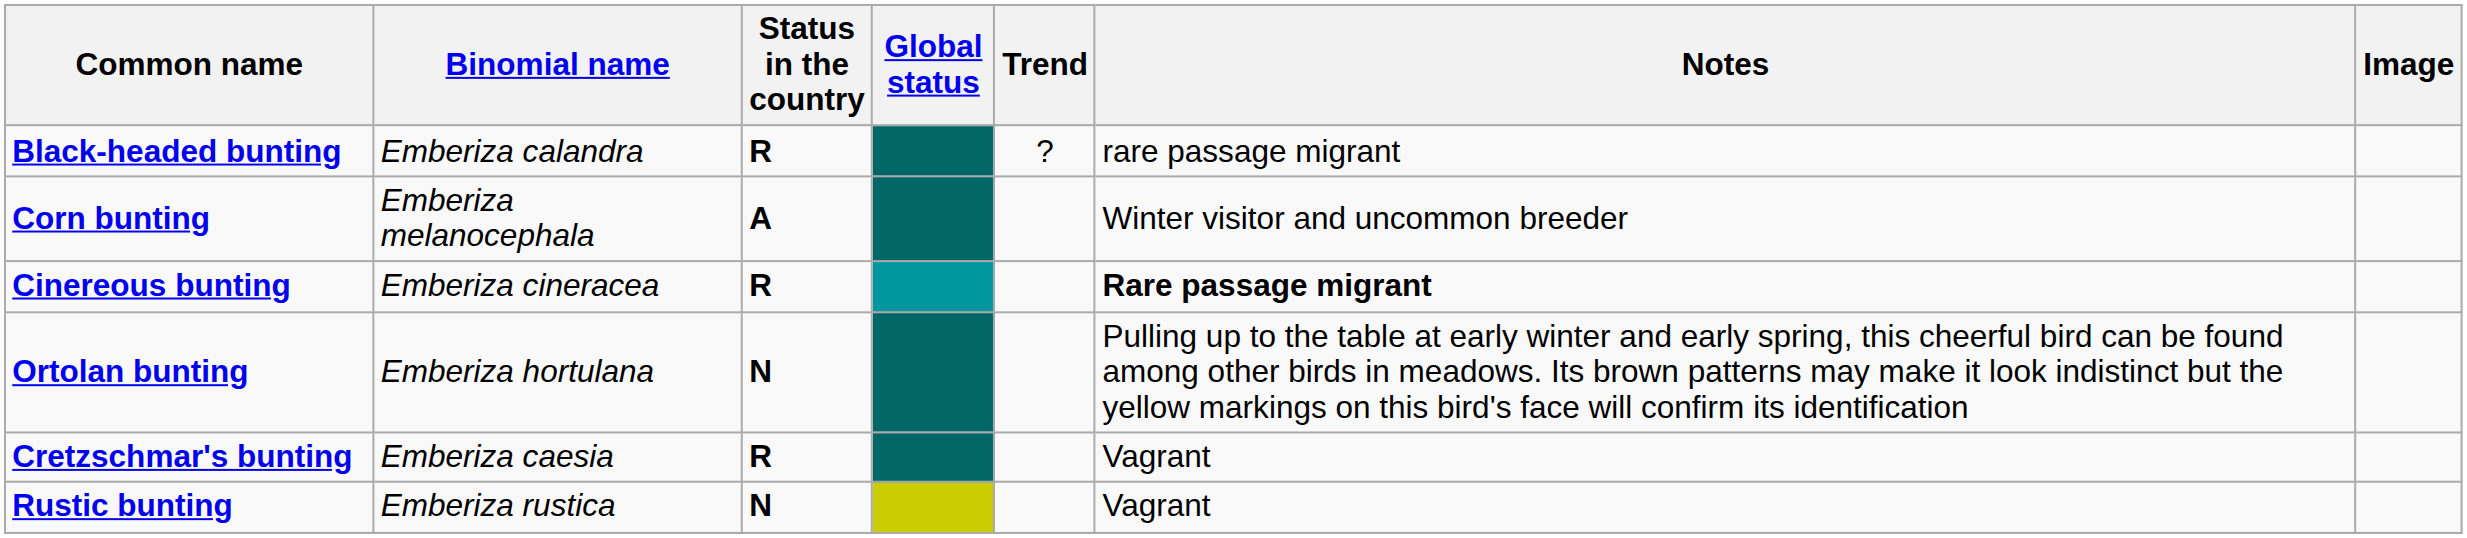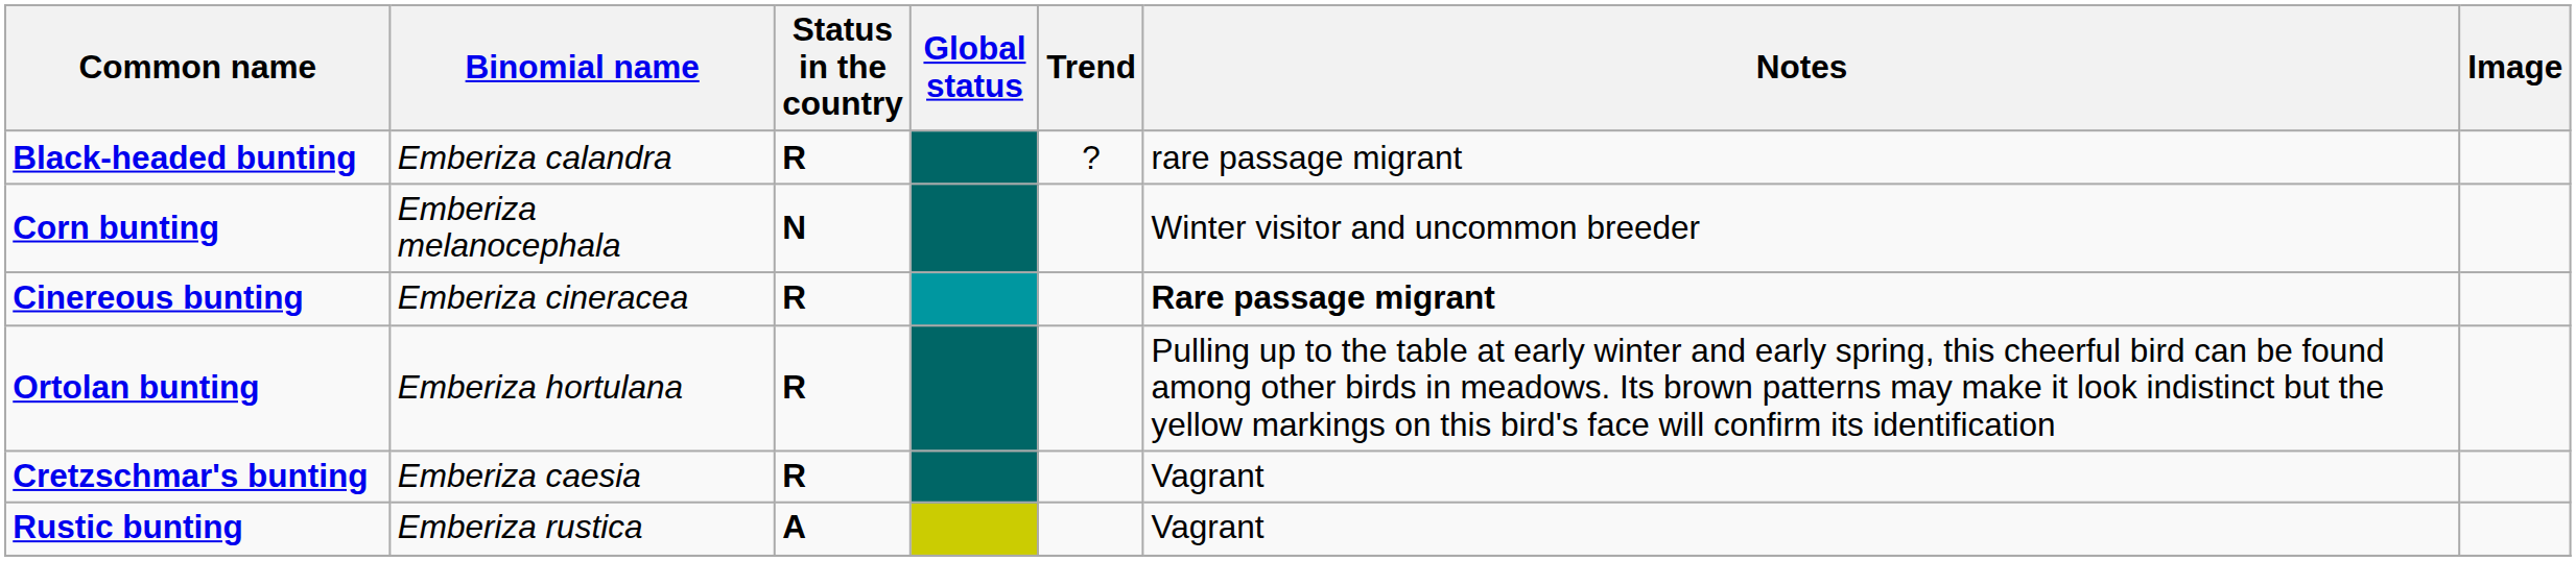Corn bunting | Status in the country: A -> N
Ortolan bunting | Status in the country: N -> R
Rustic bunting | Status in the country: N -> A
